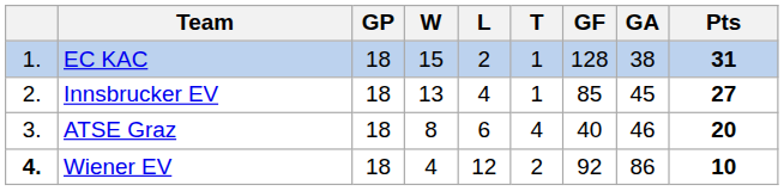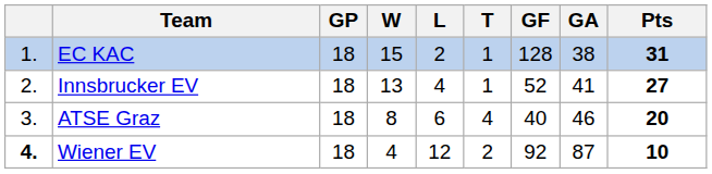Innsbrucker EV | GF: 85 -> 52
Innsbrucker EV | GA: 45 -> 41
Wiener EV | GA: 86 -> 87
